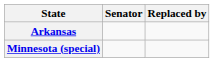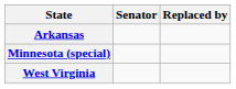+ row: West Virginia
